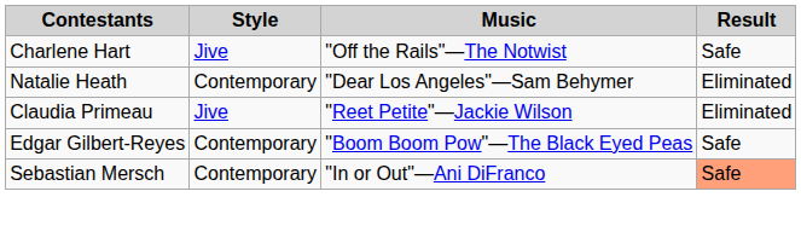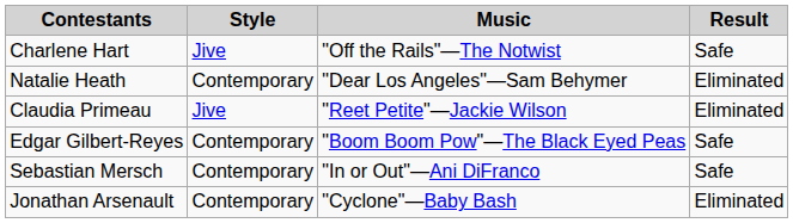Sebastian Mersch | Result: lightsalmon background -> no background
+ row: Jonathan Arsenault | Contemporary | "Cyclone"—Baby Bash | Eliminated
